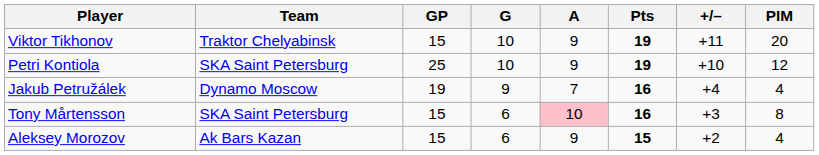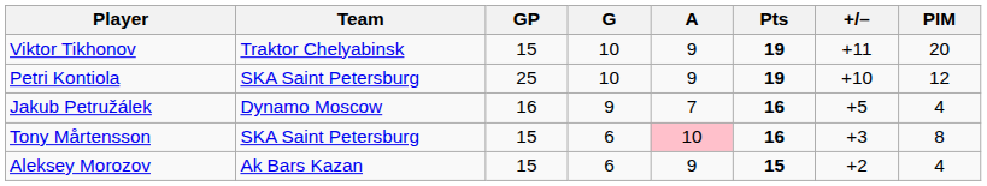Jakub Petružálek | GP: 19 -> 16
Jakub Petružálek | +/–: +4 -> +5
